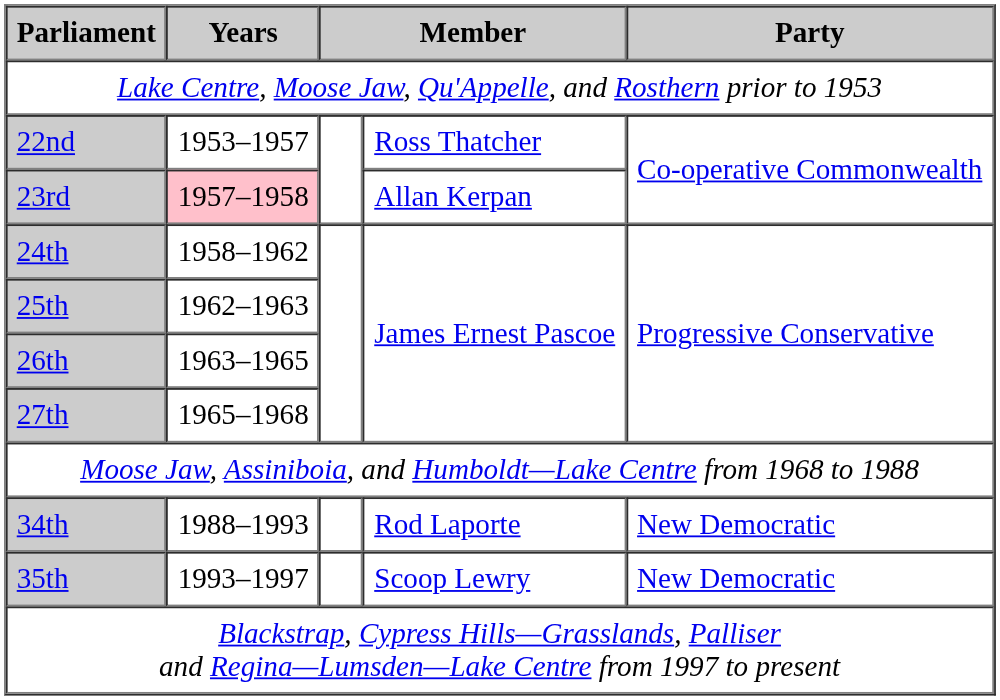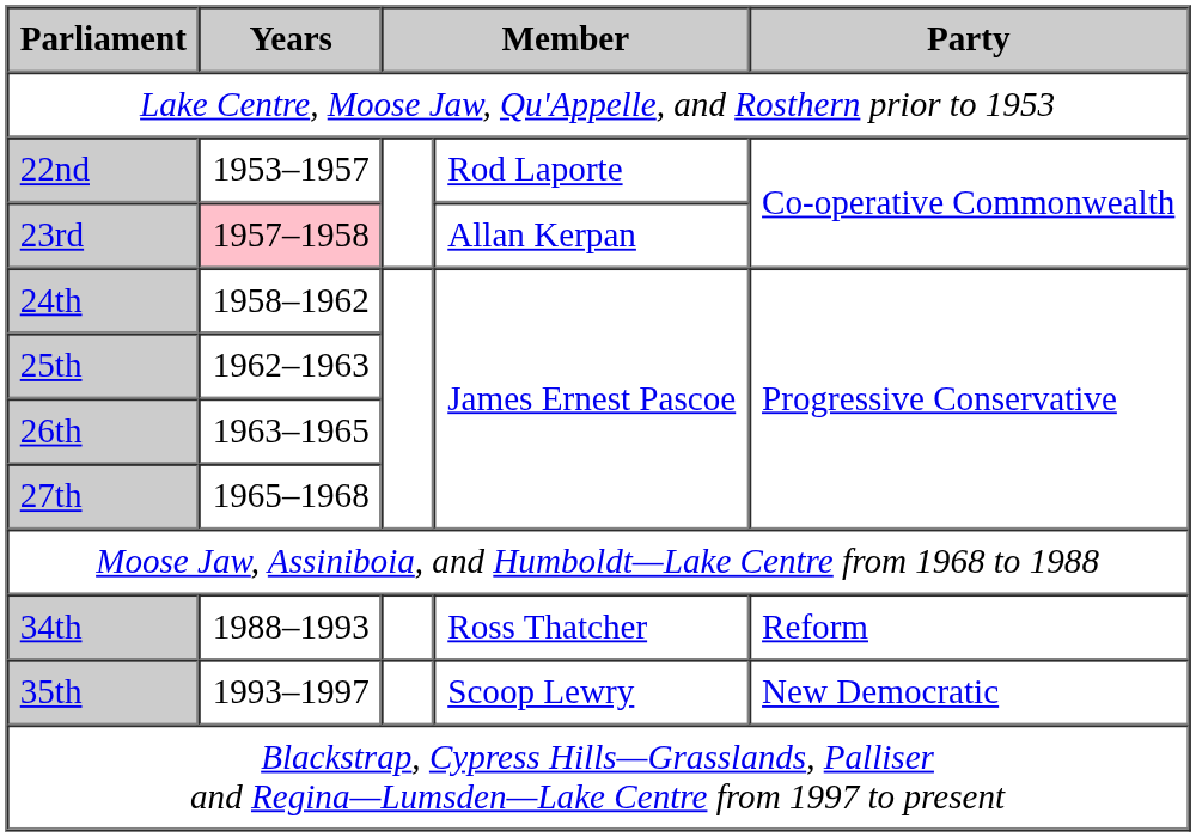22nd | column 4: Ross Thatcher -> Rod Laporte
34th | column 4: Rod Laporte -> Ross Thatcher
34th | Party: New Democratic -> Reform
